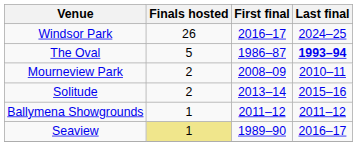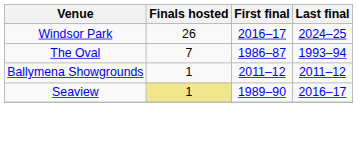The Oval | Finals hosted: 5 -> 7
The Oval | Last final: bold -> normal
- row: Mourneview Park | 2 | 2008–09 | 2010–11
- row: Solitude | 2 | 2013–14 | 2015–16
